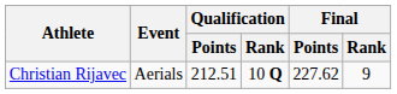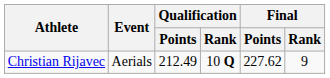Christian Rijavec | Qualification / Points: 212.51 -> 212.49
